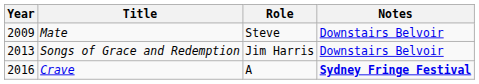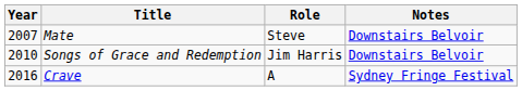Mate | Year: 2009 -> 2007
Songs of Grace and Redemption | Year: 2013 -> 2010
Crave | Notes: bold -> normal
